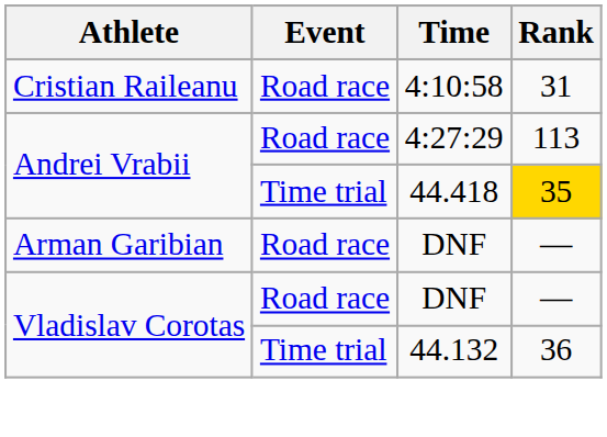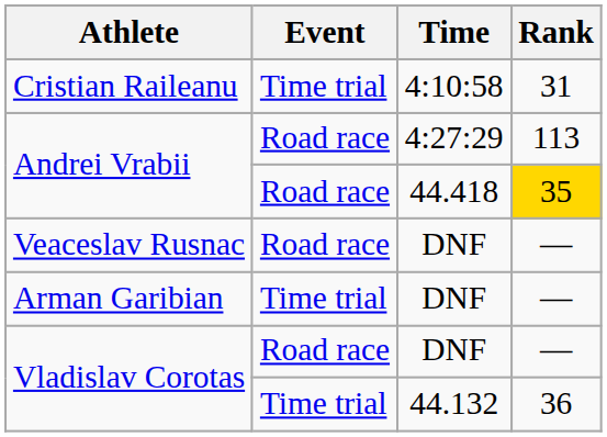Cristian Raileanu | Event: Road race -> Time trial
Andrei Vrabii / 44.418 | Event: Time trial -> Road race
+ row: Veaceslav Rusnac | Road race | DNF | —
Arman Garibian | Event: Road race -> Time trial
